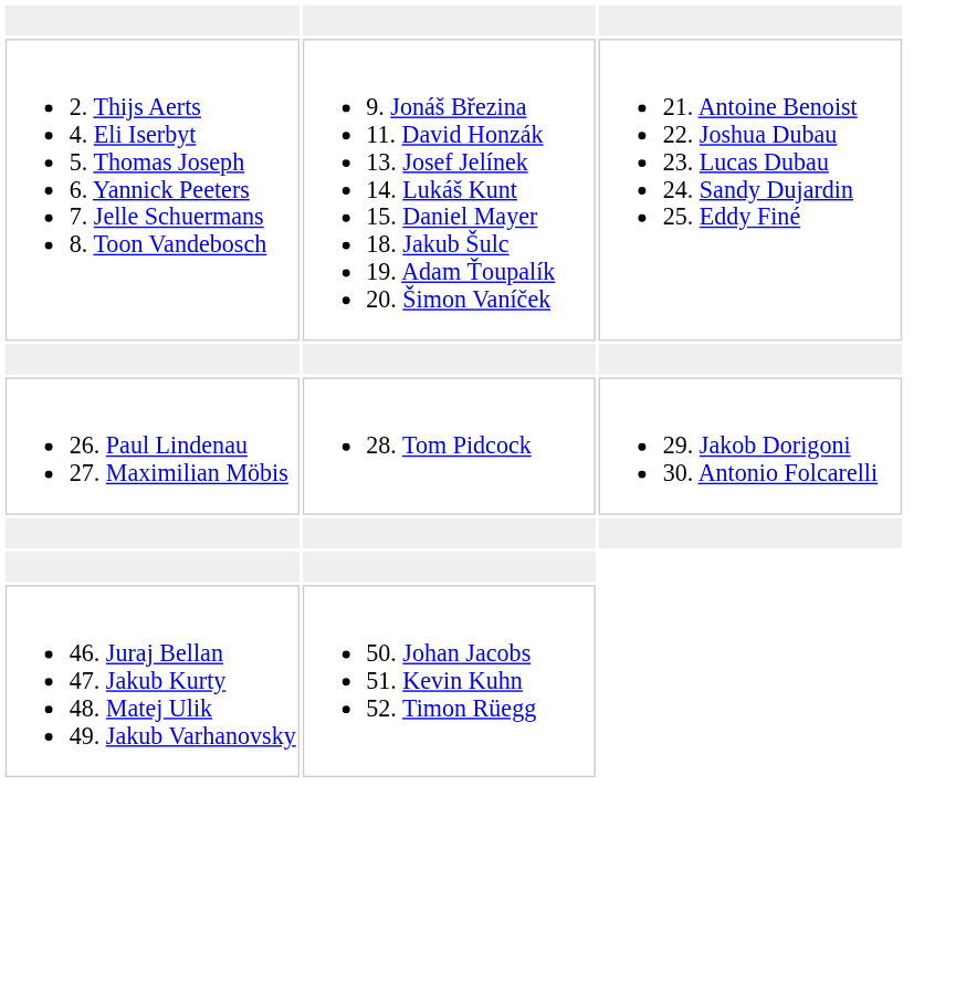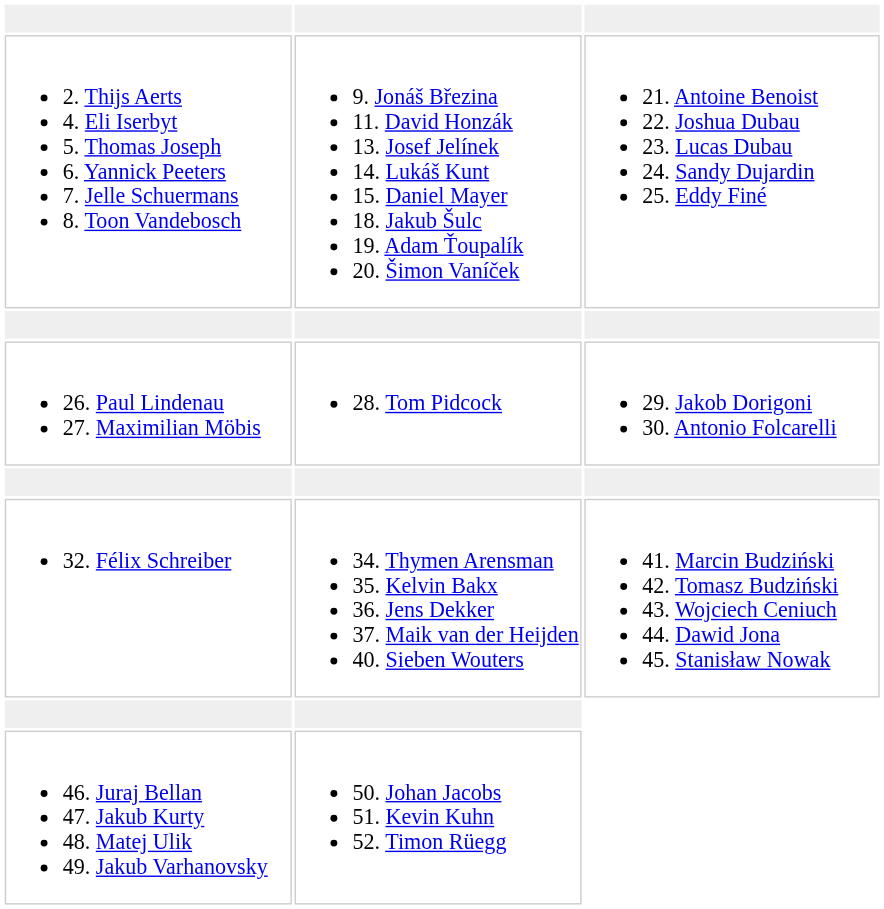+ row: 32. Félix Schreiber | 34. Thymen Arensman 35. Kelvin Bakx 36. Jens Dekker 37. Maik van der Heijden 40. Sieben Wouters | 41. Marcin Budziński 42. Tomasz Budziński 43. Wojciech Ceniuch 44. Dawid Jona 45. Stanisław Nowak
